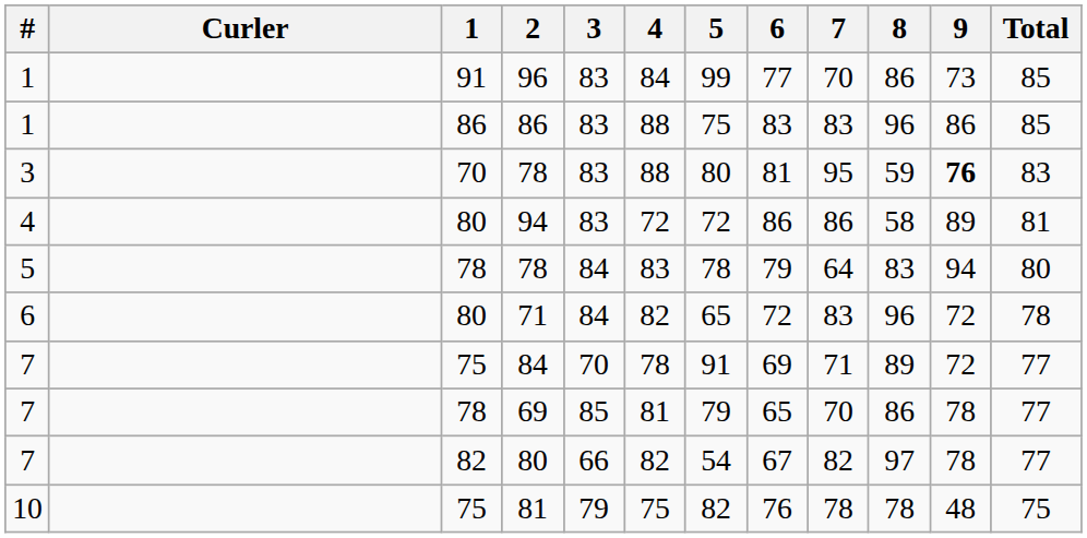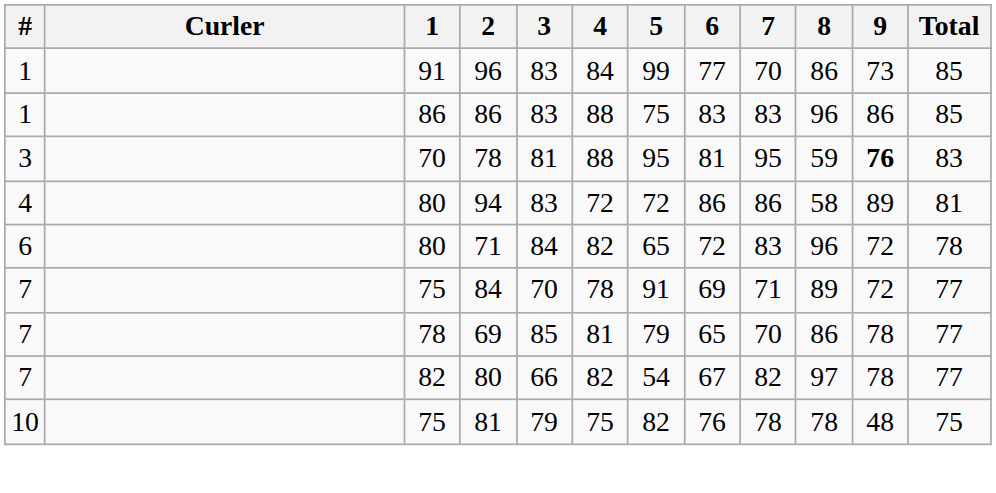3 / 78 | 3: 83 -> 81
3 / 78 | 5: 80 -> 95
- row: 5 | 78 | 78 | 84 | 83 | 78 | 79 | 64 | 83 | 94 | 80
